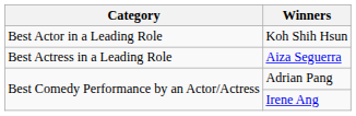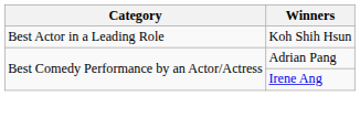- row: Best Actress in a Leading Role | Aiza Seguerra
